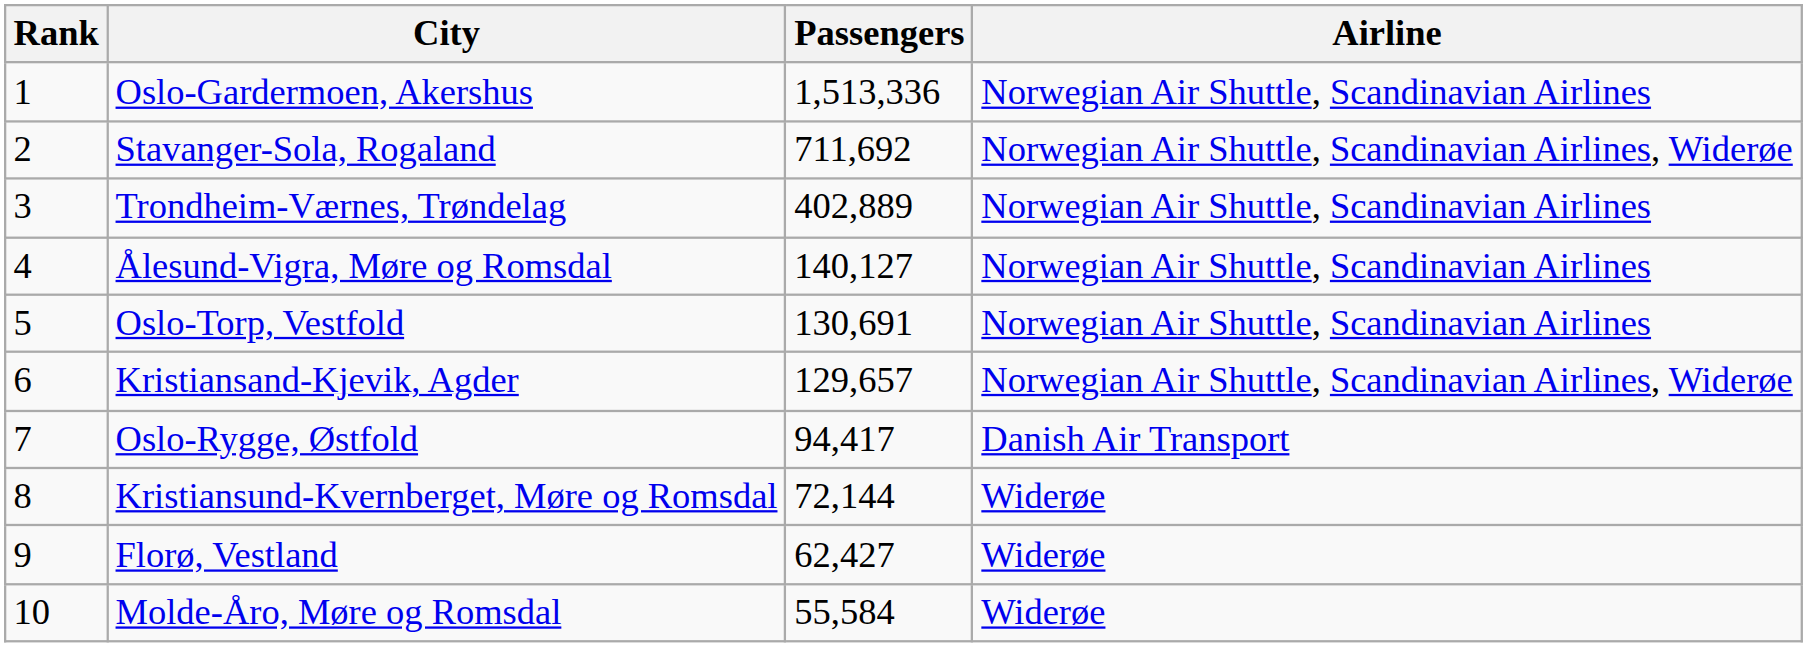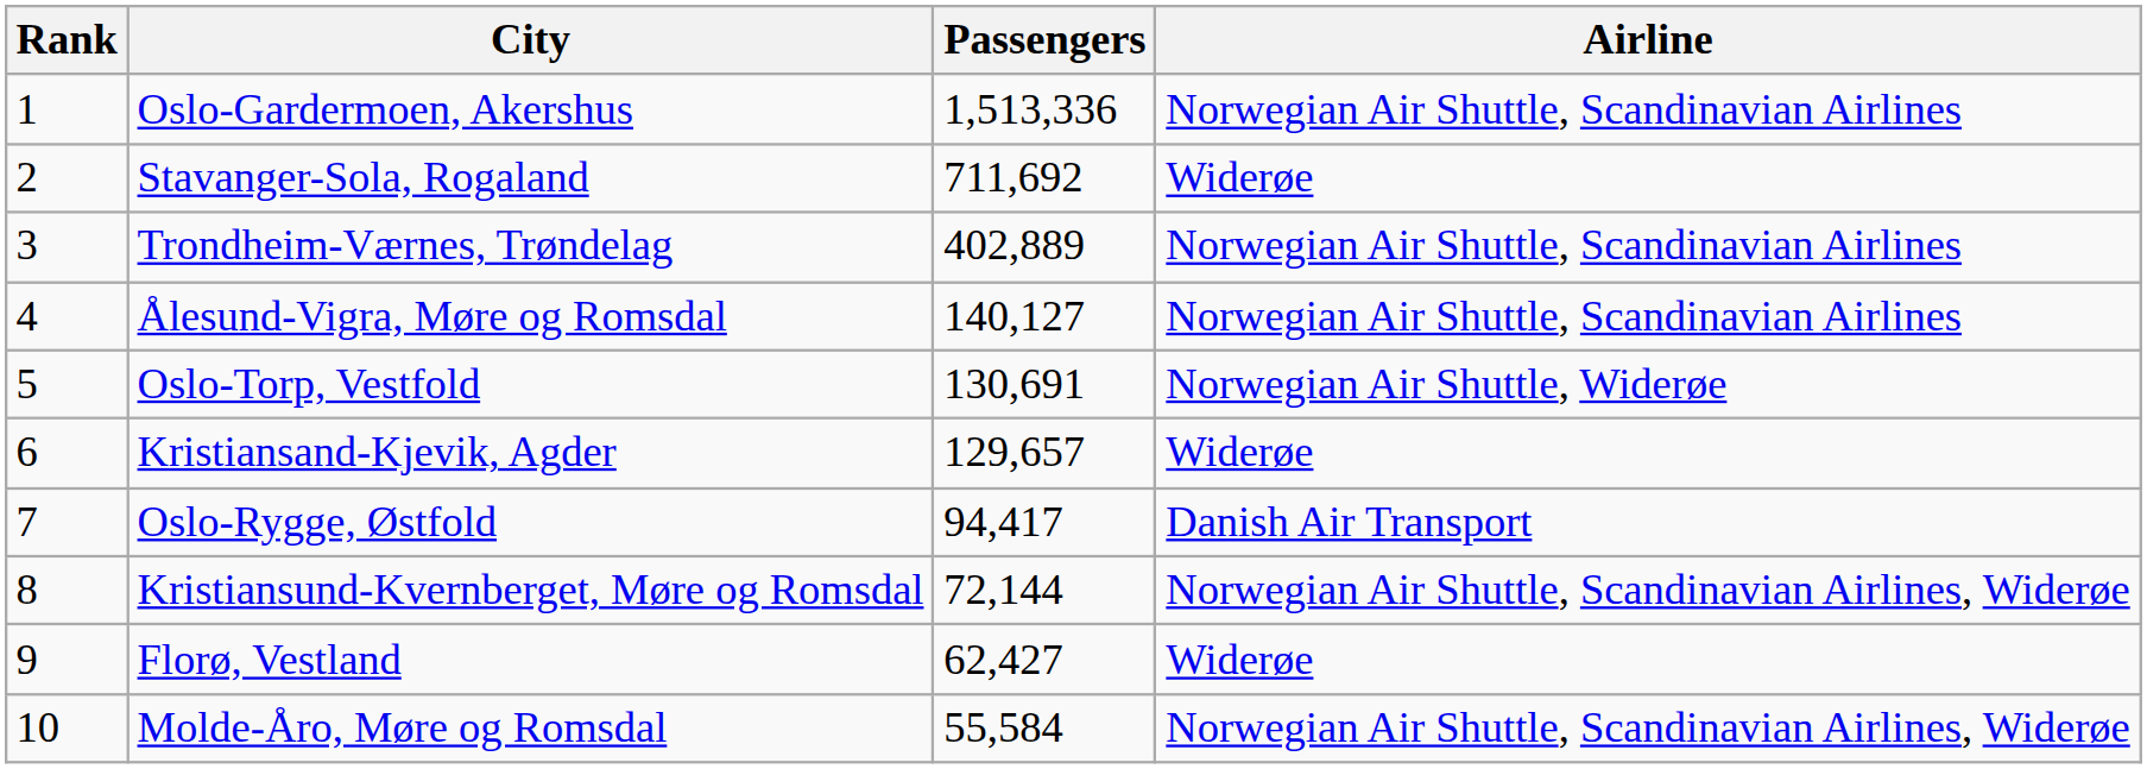Stavanger-Sola, Rogaland | Airline: Norwegian Air Shuttle, Scandinavian Airlines, Widerøe -> Widerøe
Oslo-Torp, Vestfold | Airline: Norwegian Air Shuttle, Scandinavian Airlines -> Norwegian Air Shuttle, Widerøe
Kristiansand-Kjevik, Agder | Airline: Norwegian Air Shuttle, Scandinavian Airlines, Widerøe -> Widerøe
Kristiansund-Kvernberget, Møre og Romsdal | Airline: Widerøe -> Norwegian Air Shuttle, Scandinavian Airlines, Widerøe
Molde-Åro, Møre og Romsdal | Airline: Widerøe -> Norwegian Air Shuttle, Scandinavian Airlines, Widerøe
